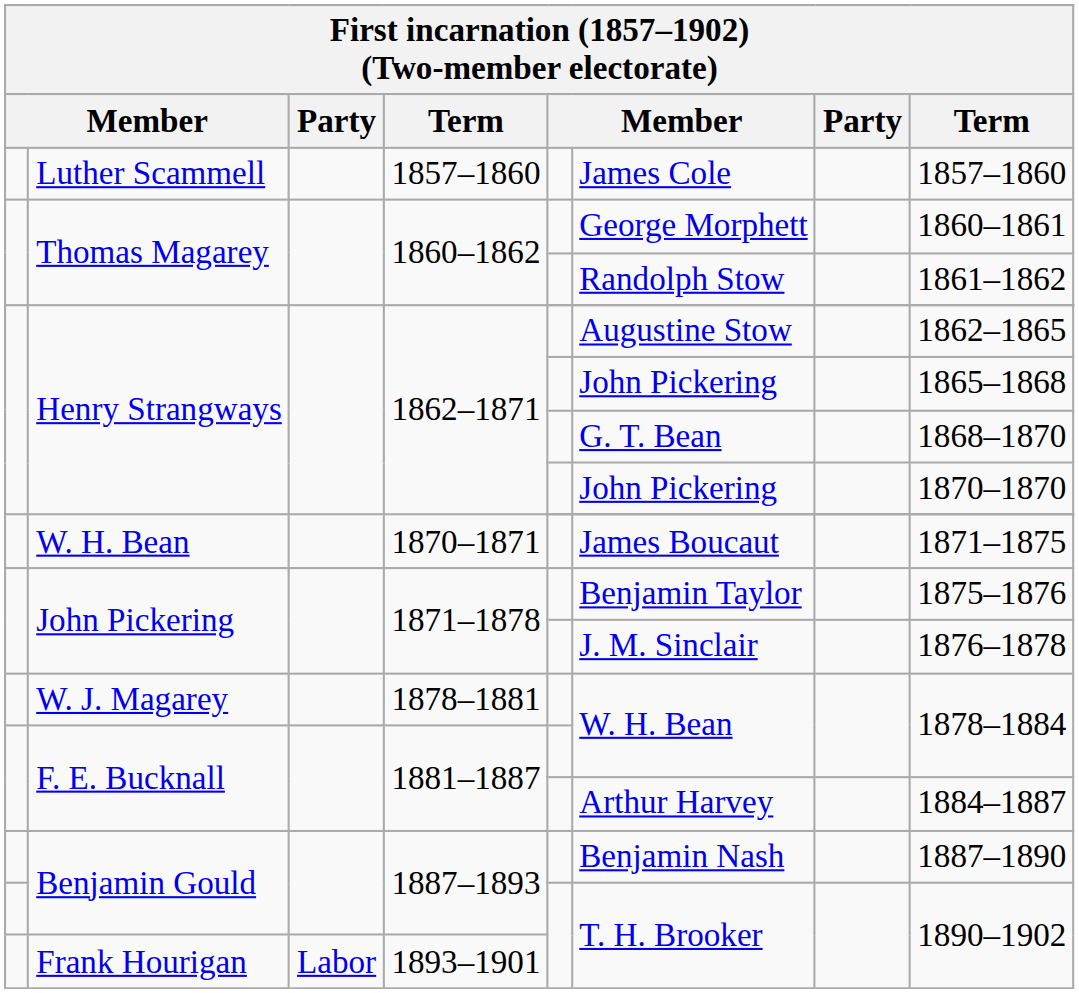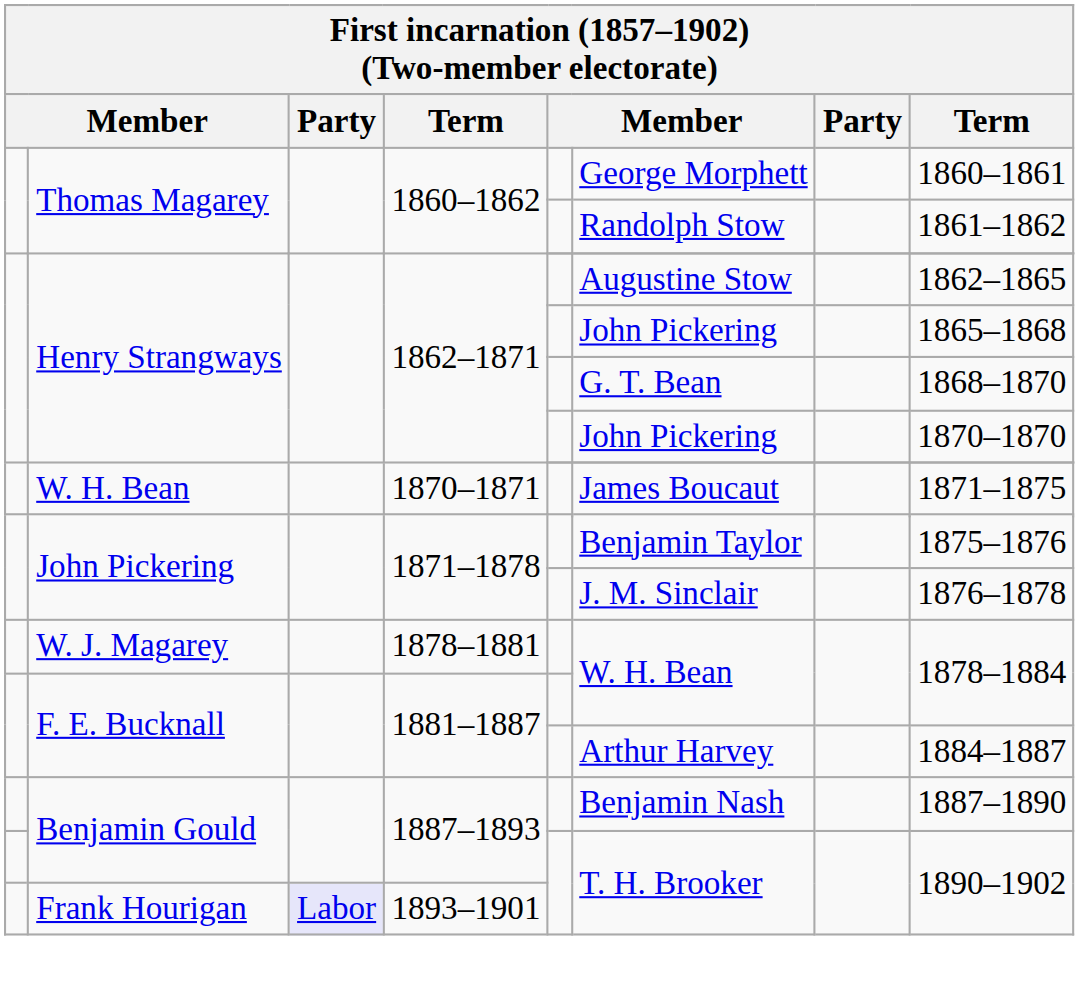- row: Luther Scammell | 1857–1860 | James Cole | 1857–1860
Frank Hourigan | column 3: no background -> lavender background
